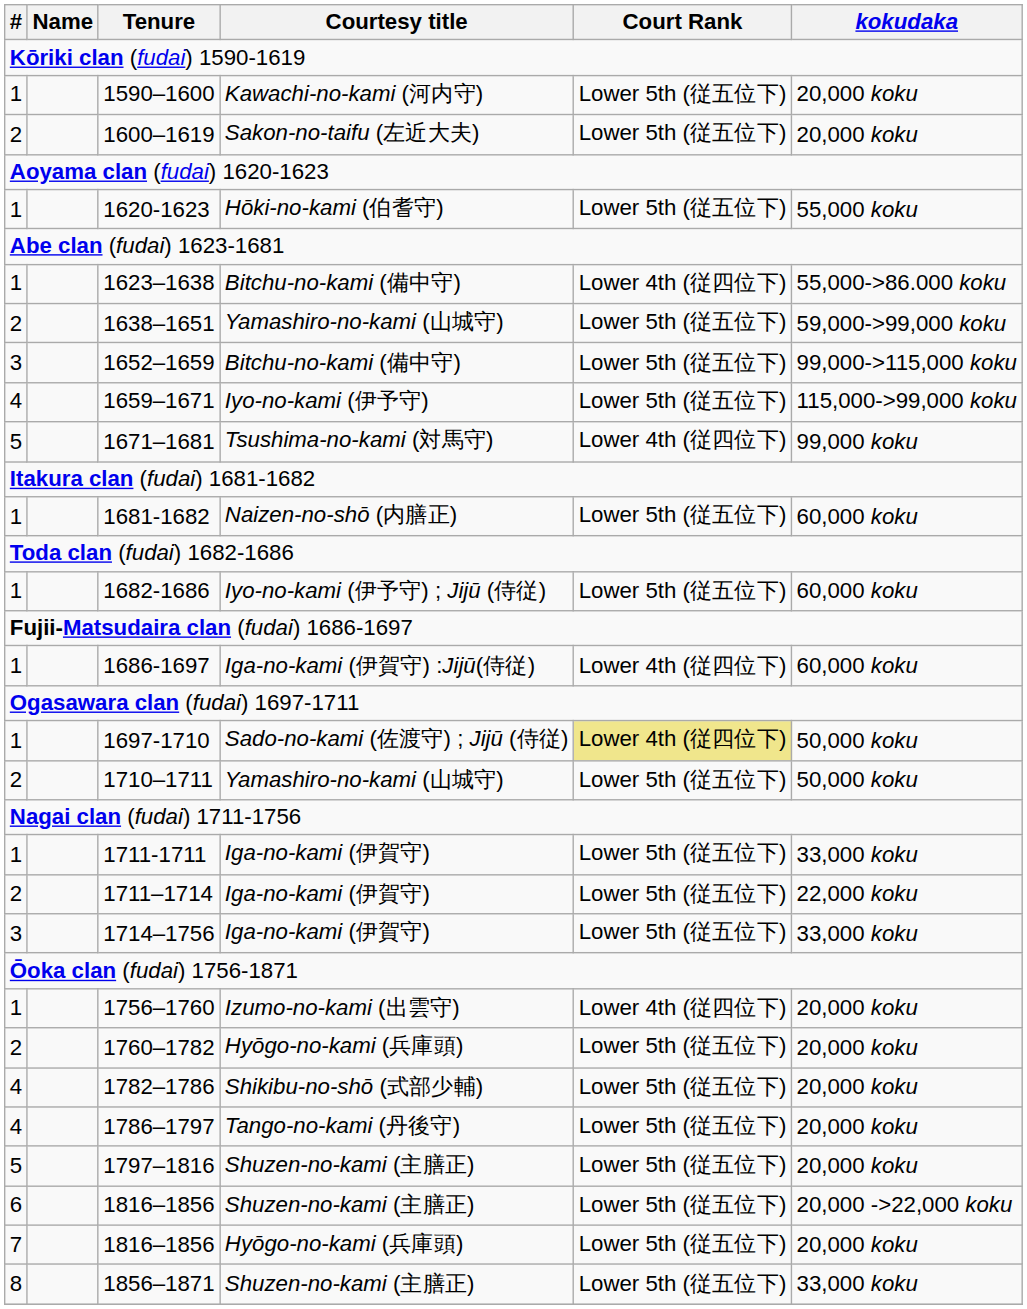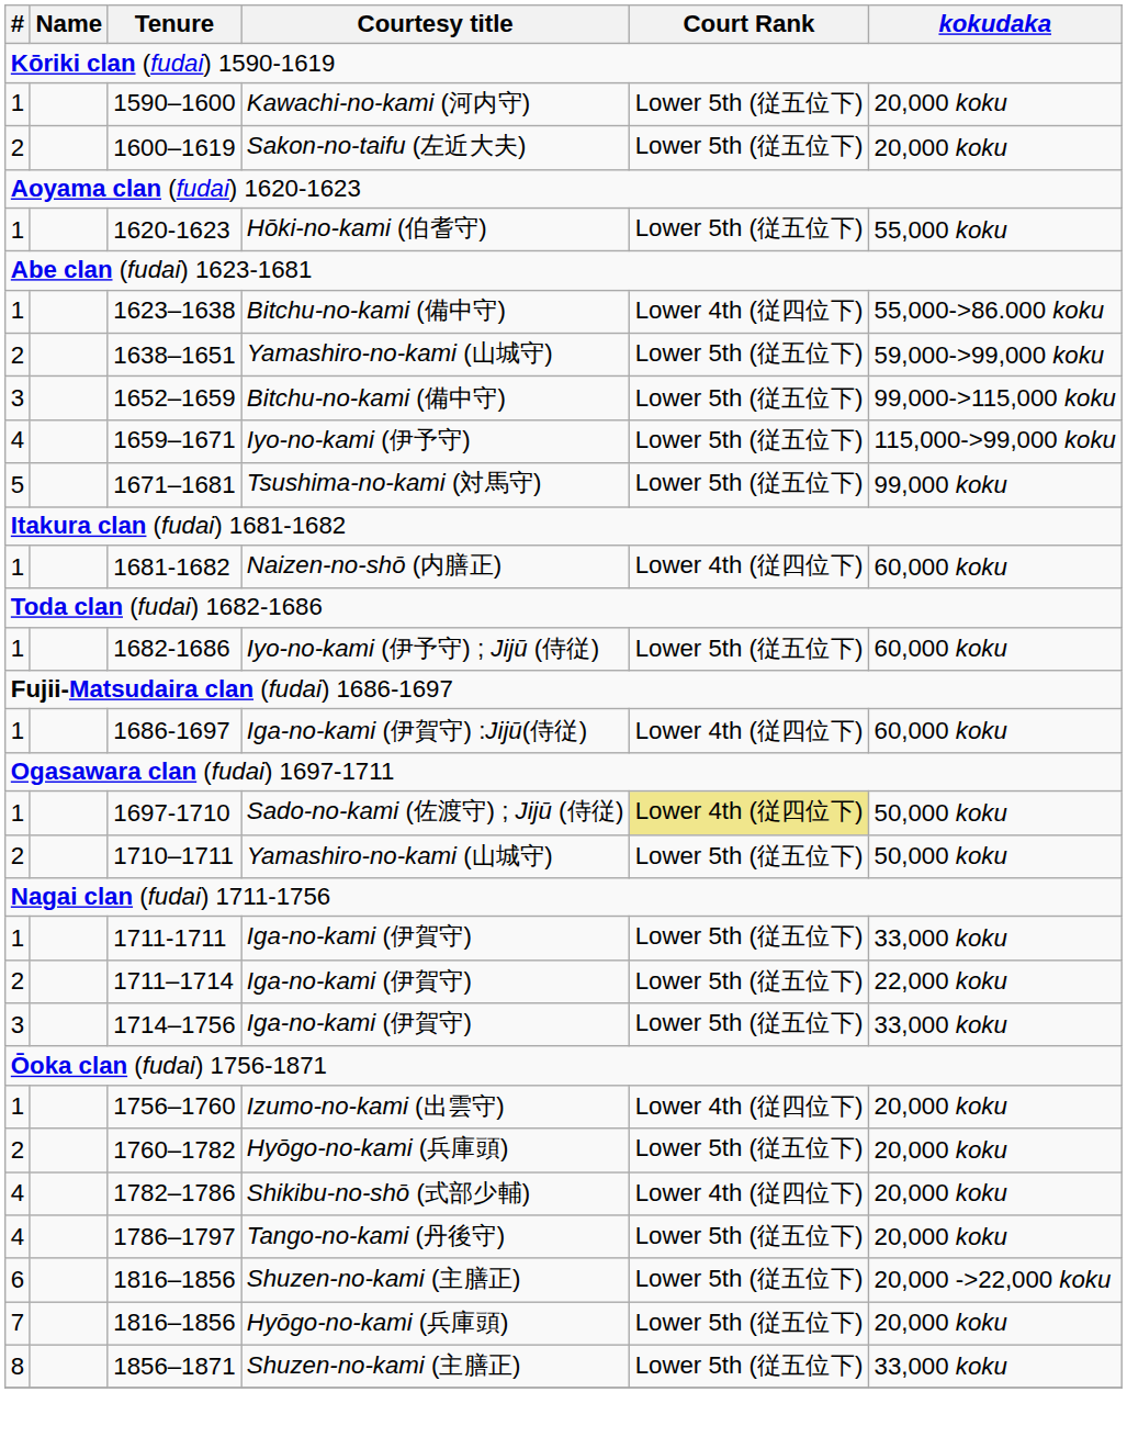1671–1681 | Court Rank: Lower 4th (従四位下) -> Lower 5th (従五位下)
1681-1682 | Court Rank: Lower 5th (従五位下) -> Lower 4th (従四位下)
1782–1786 | Court Rank: Lower 5th (従五位下) -> Lower 4th (従四位下)
- row: 5 | 1797–1816 | Shuzen-no-kami (主膳正) | Lower 5th (従五位下) | 20,000 koku
